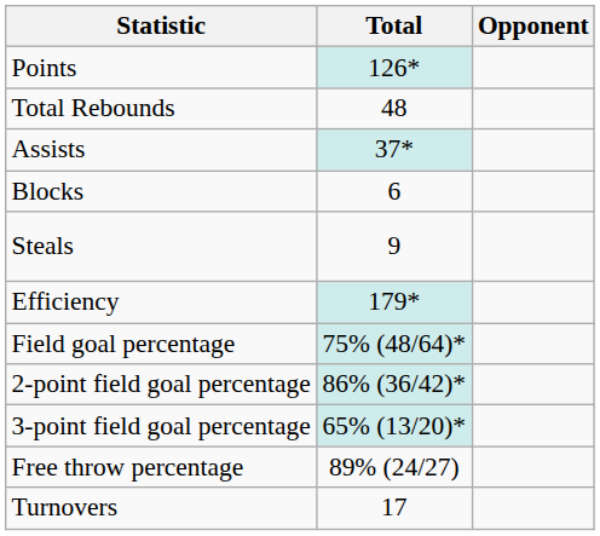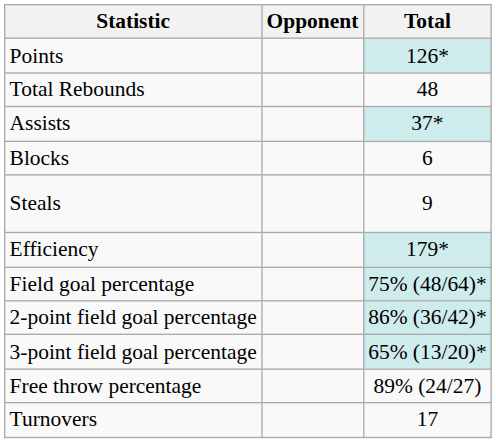columns swapped: Total <-> Opponent
